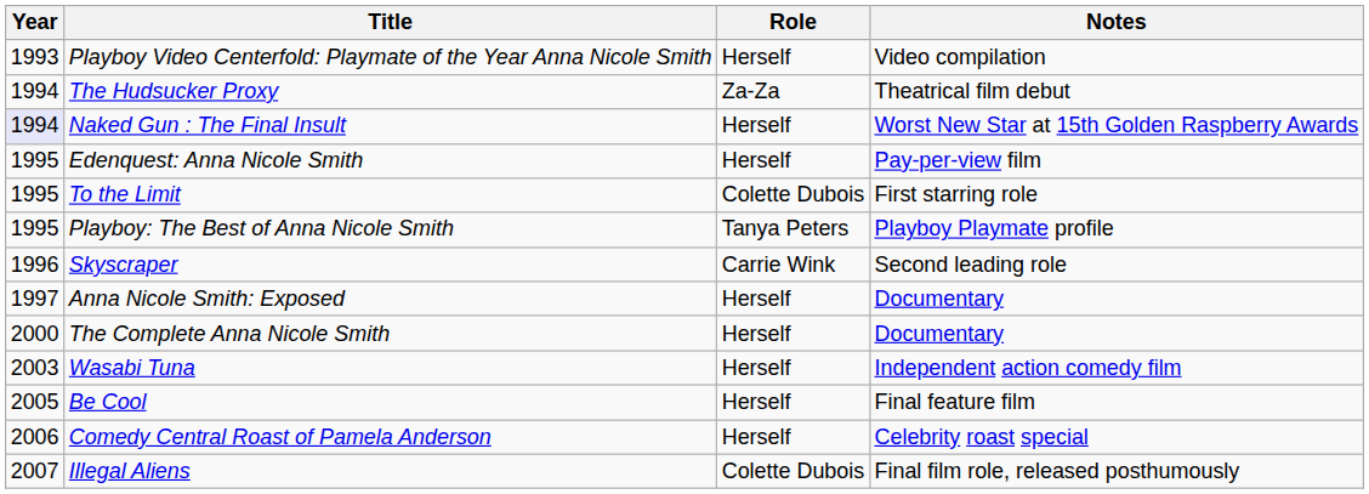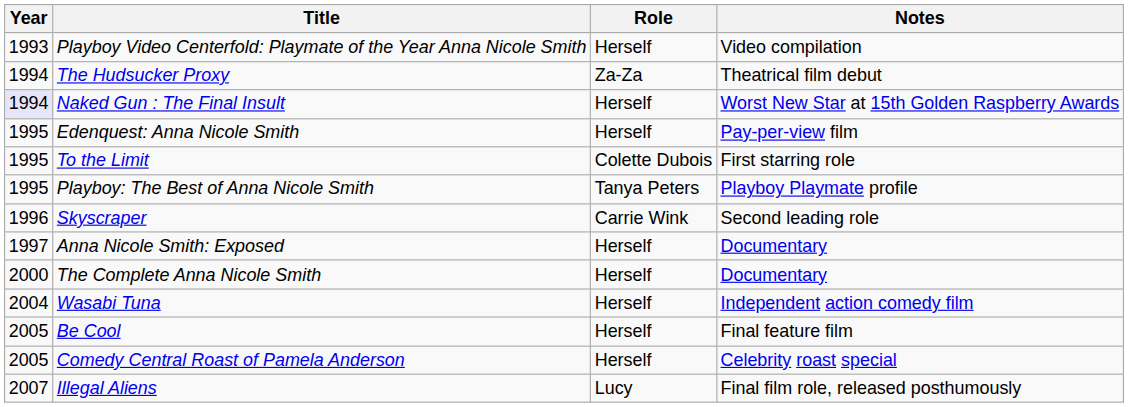Wasabi Tuna | Year: 2003 -> 2004
Comedy Central Roast of Pamela Anderson | Year: 2006 -> 2005
Illegal Aliens | Role: Colette Dubois -> Lucy
